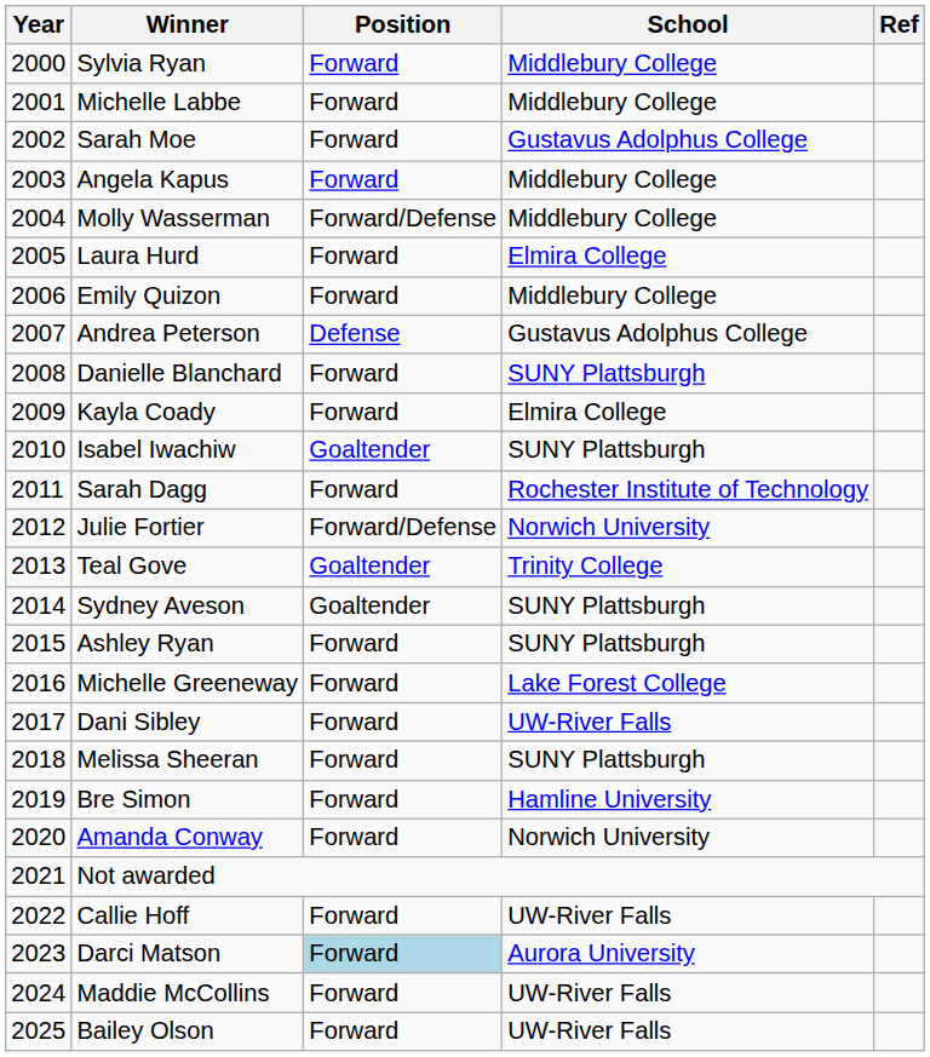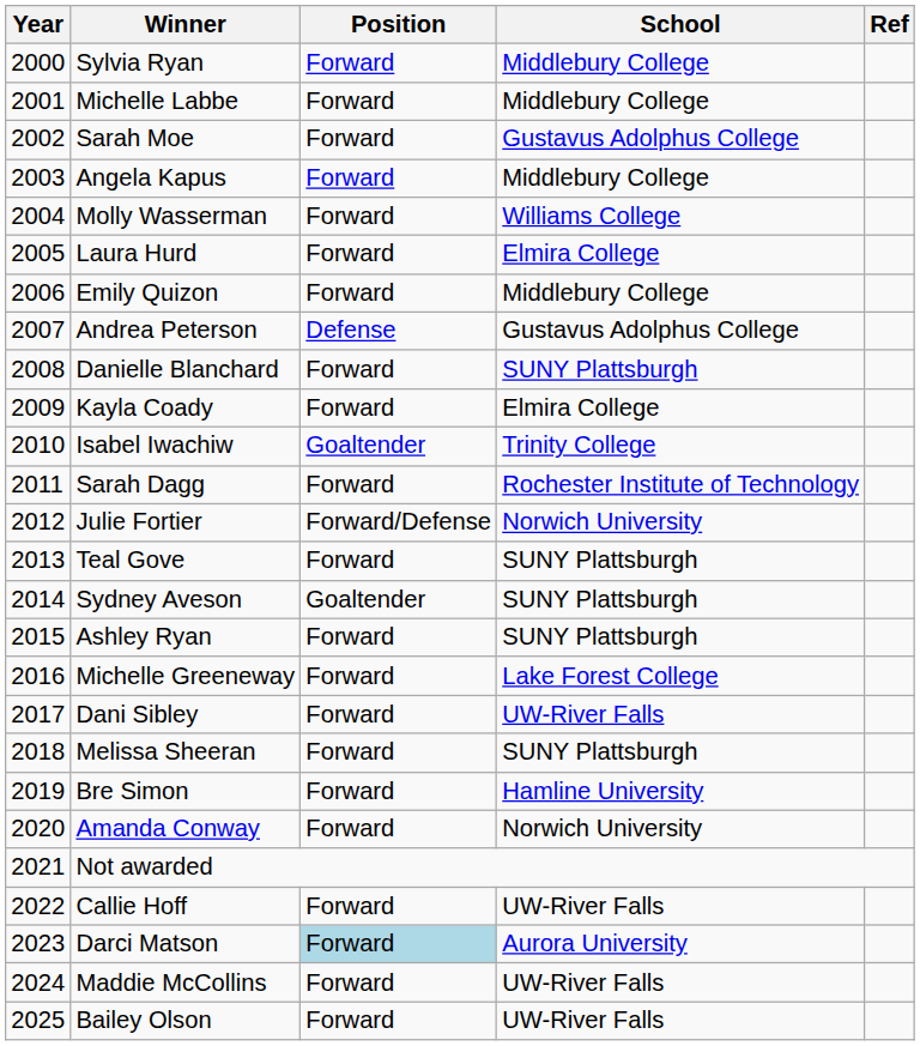Molly Wasserman | Position: Forward/Defense -> Forward
Molly Wasserman | School: Middlebury College -> Williams College
Isabel Iwachiw | School: SUNY Plattsburgh -> Trinity College
Teal Gove | Position: Goaltender -> Forward
Teal Gove | School: Trinity College -> SUNY Plattsburgh
